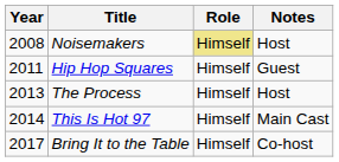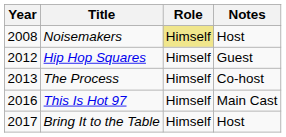Hip Hop Squares | Year: 2011 -> 2012
The Process | Notes: Host -> Co-host
This Is Hot 97 | Year: 2014 -> 2016
Bring It to the Table | Notes: Co-host -> Host
